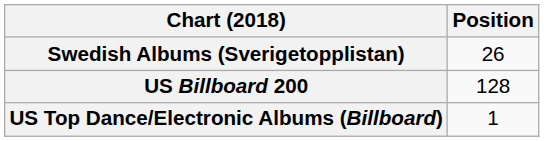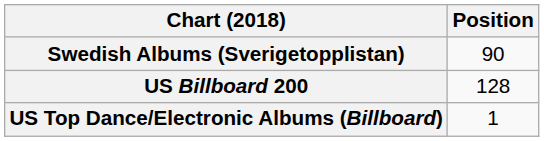Swedish Albums (Sverigetopplistan) | Position: 26 -> 90
